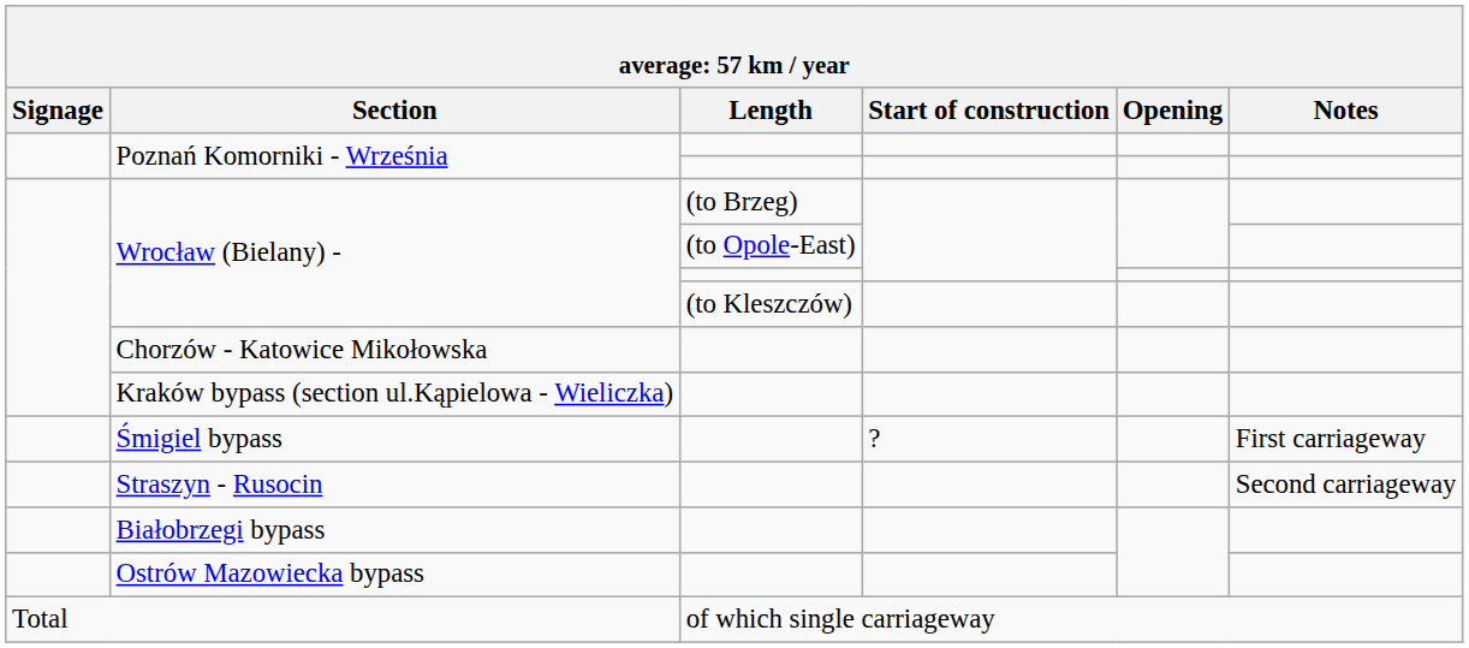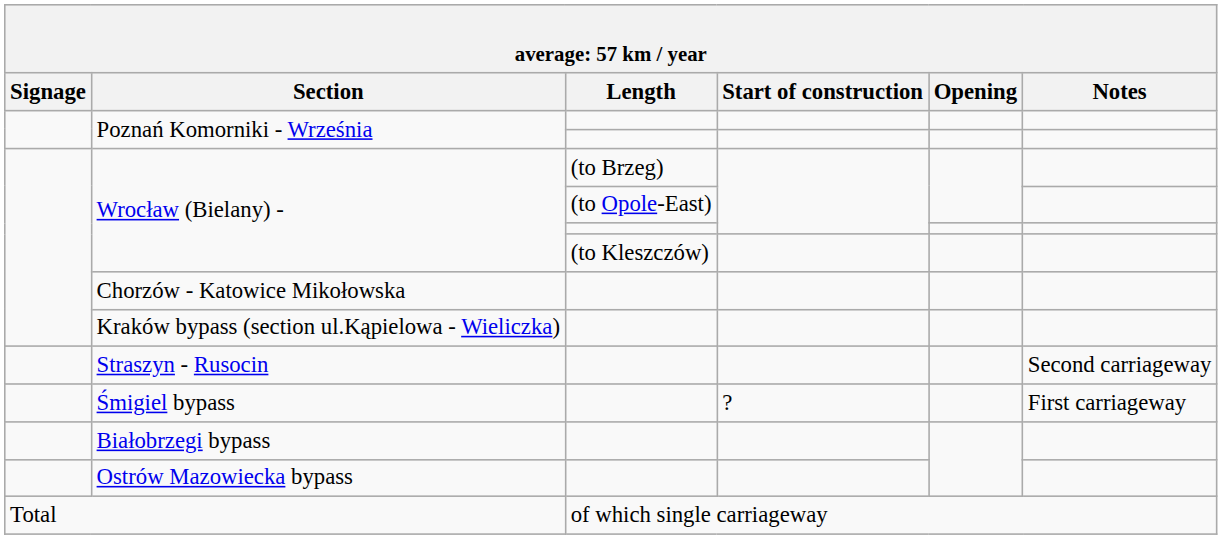rows swapped: Śmigiel bypass <-> Straszyn - Rusocin
